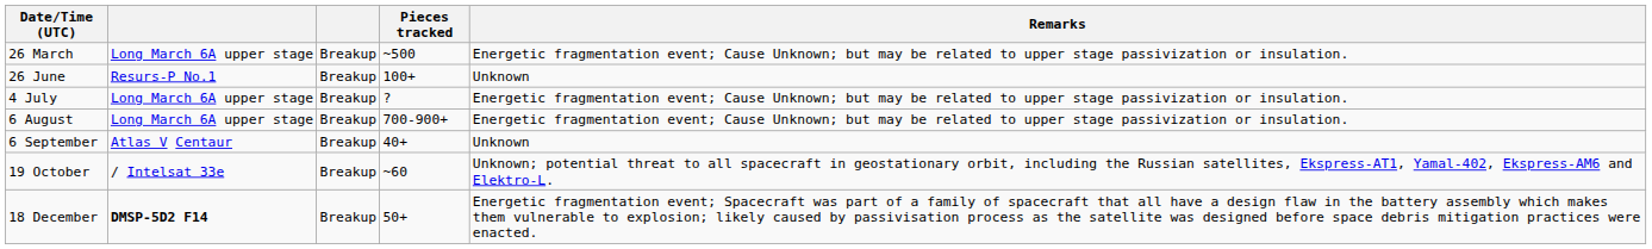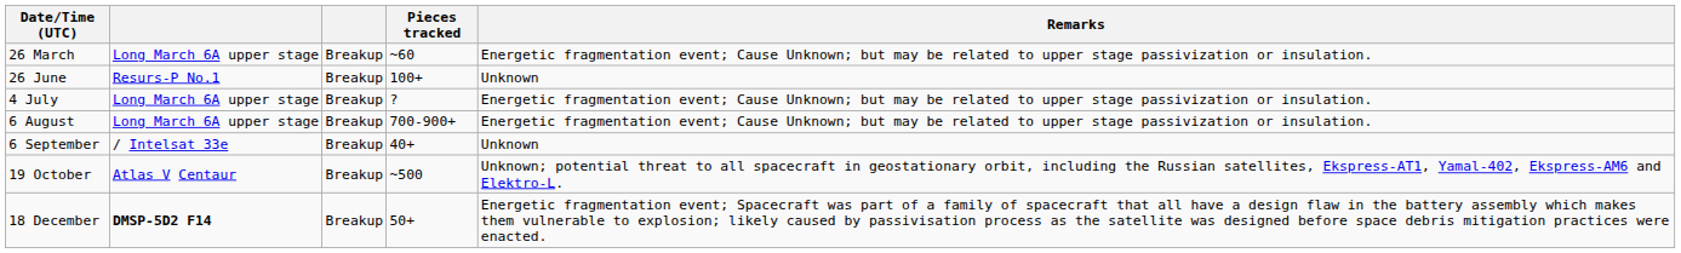26 March | Pieces tracked: ~500 -> ~60
6 September | column 2: Atlas V Centaur -> / Intelsat 33e
19 October | column 2: / Intelsat 33e -> Atlas V Centaur
19 October | Pieces tracked: ~60 -> ~500
